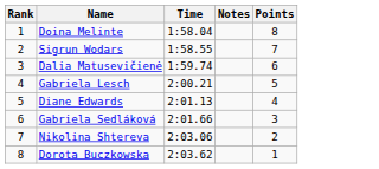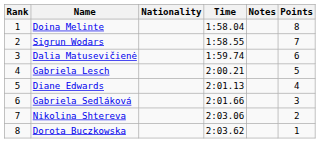+ column: Nationality
